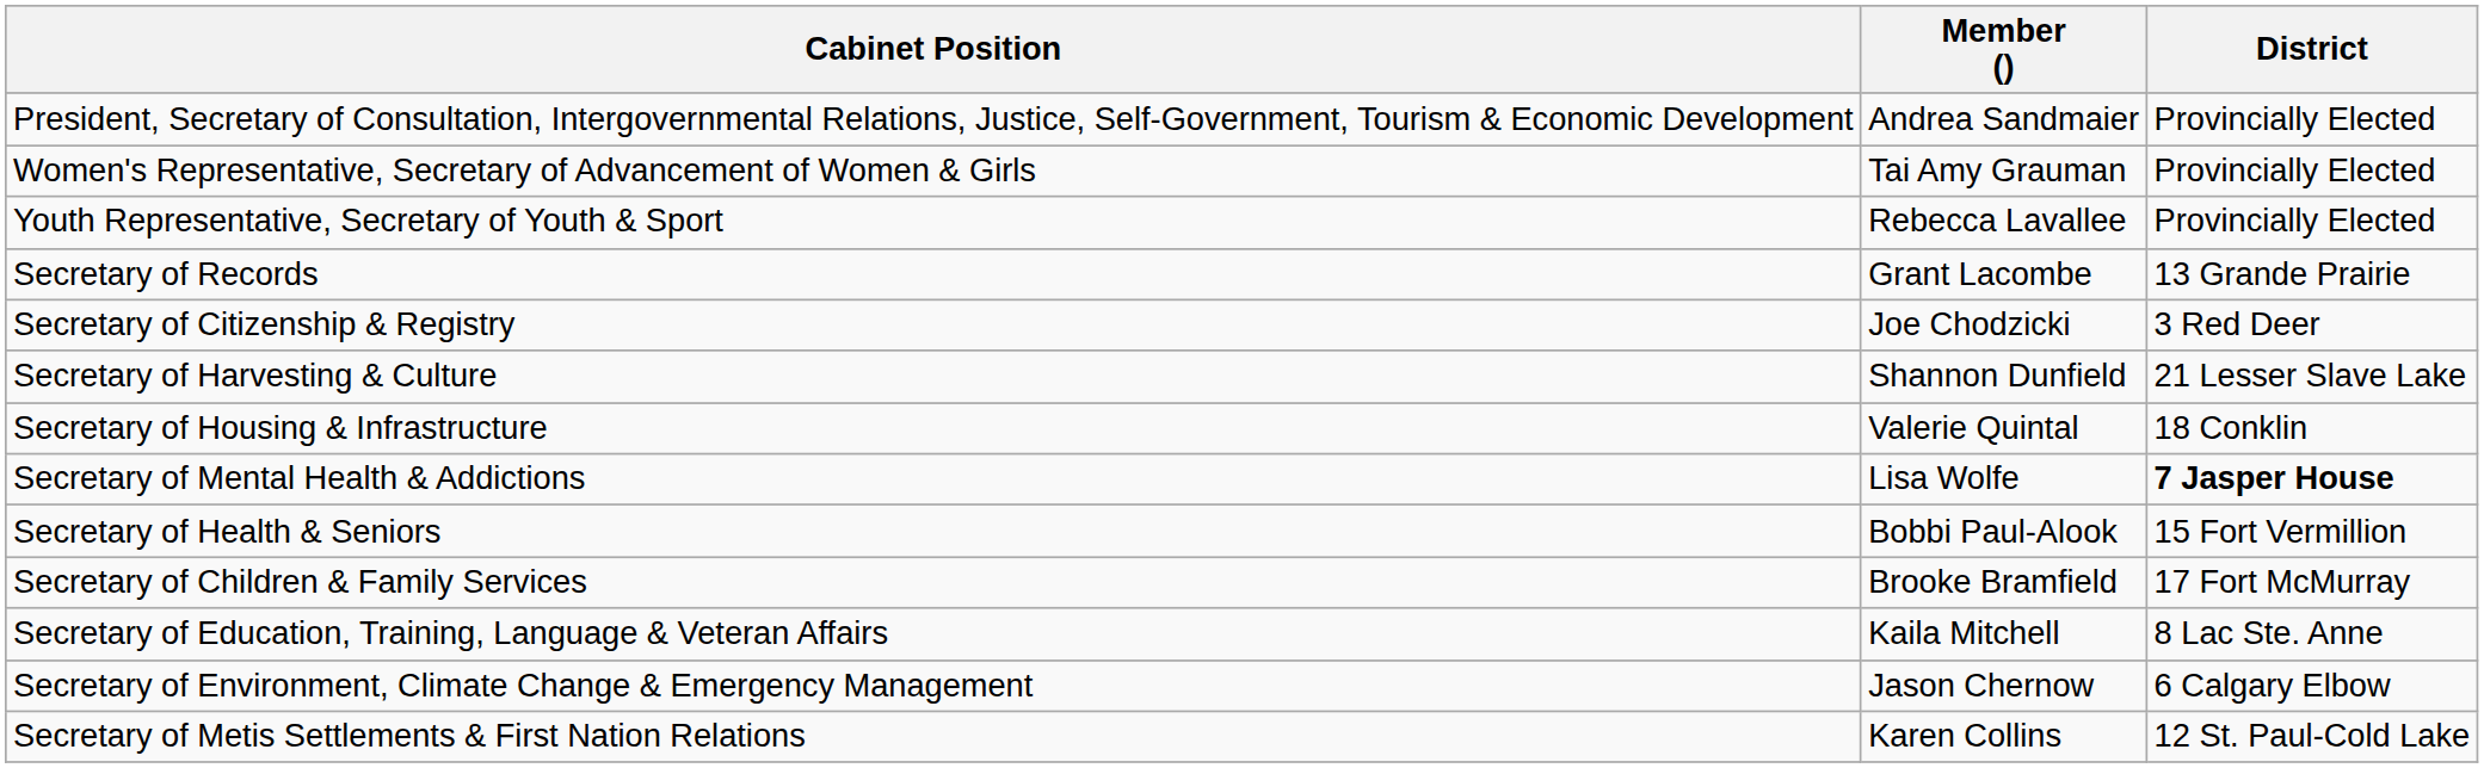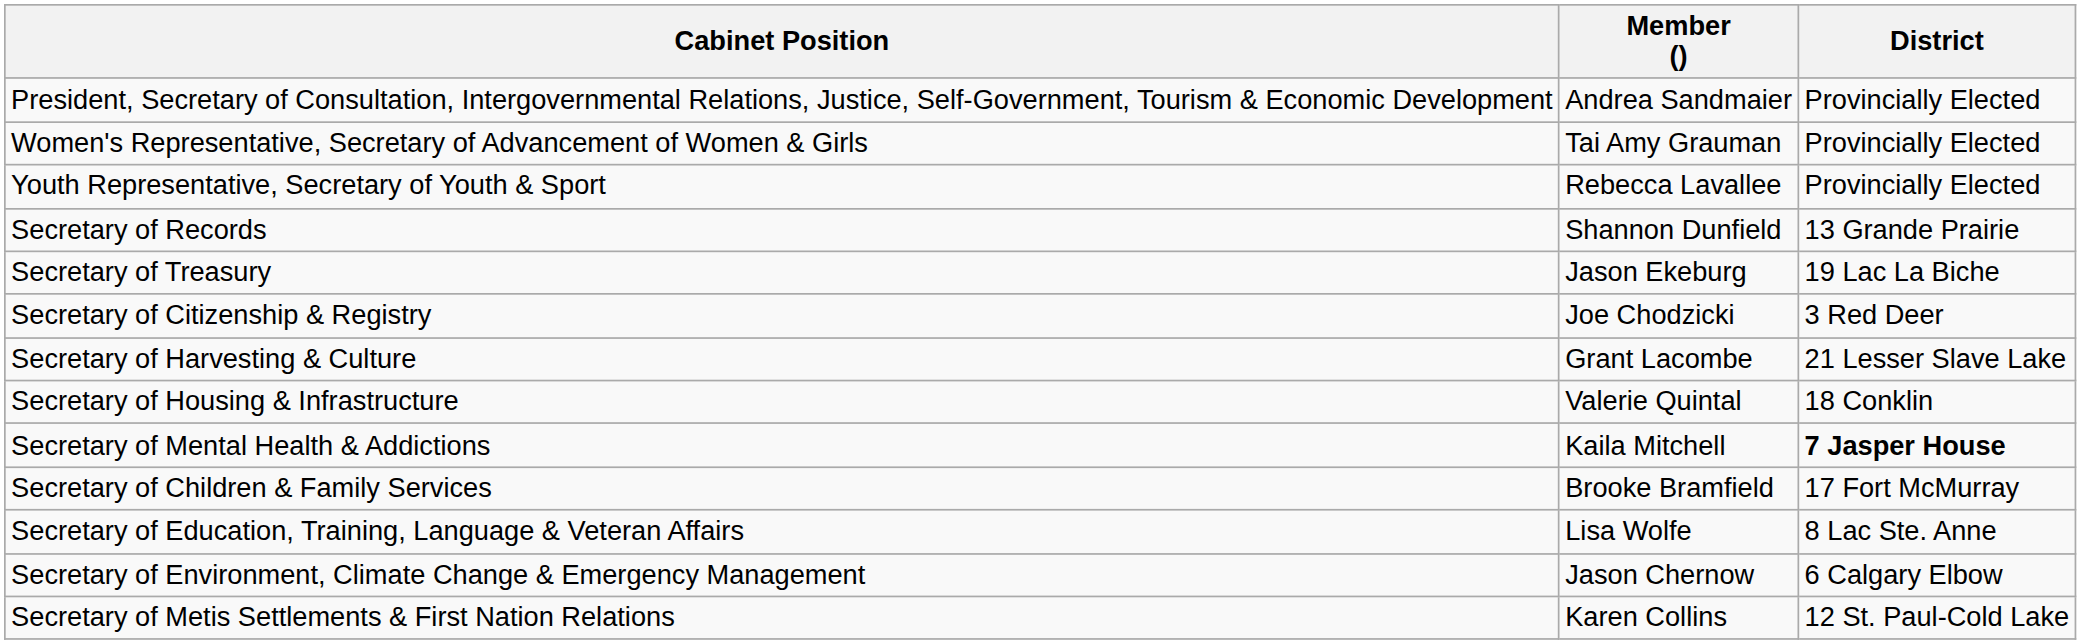Secretary of Records | Member (): Grant Lacombe -> Shannon Dunfield
+ row: Secretary of Treasury | Jason Ekeburg | 19 Lac La Biche
Secretary of Harvesting & Culture | Member (): Shannon Dunfield -> Grant Lacombe
Secretary of Mental Health & Addictions | Member (): Lisa Wolfe -> Kaila Mitchell
- row: Secretary of Health & Seniors | Bobbi Paul-Alook | 15 Fort Vermillion
Secretary of Education, Training, Language & Veteran Affairs | Member (): Kaila Mitchell -> Lisa Wolfe
